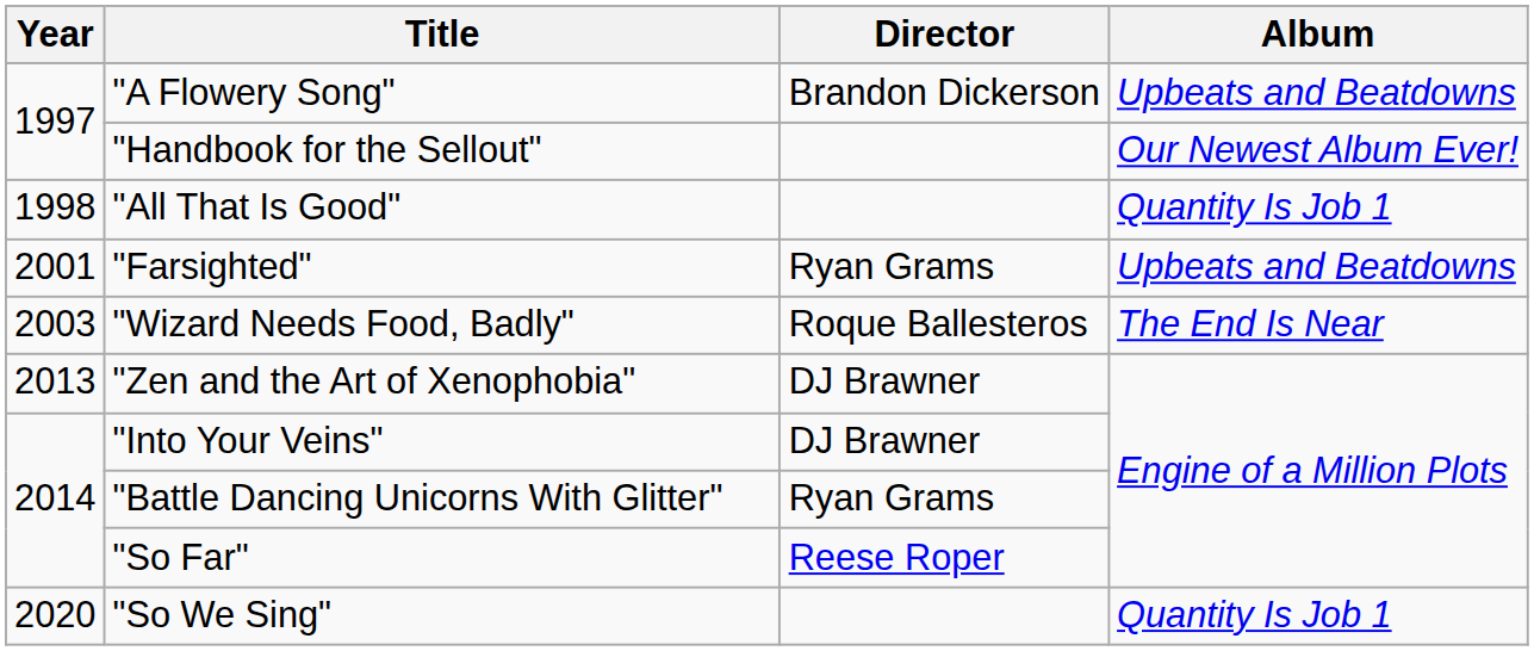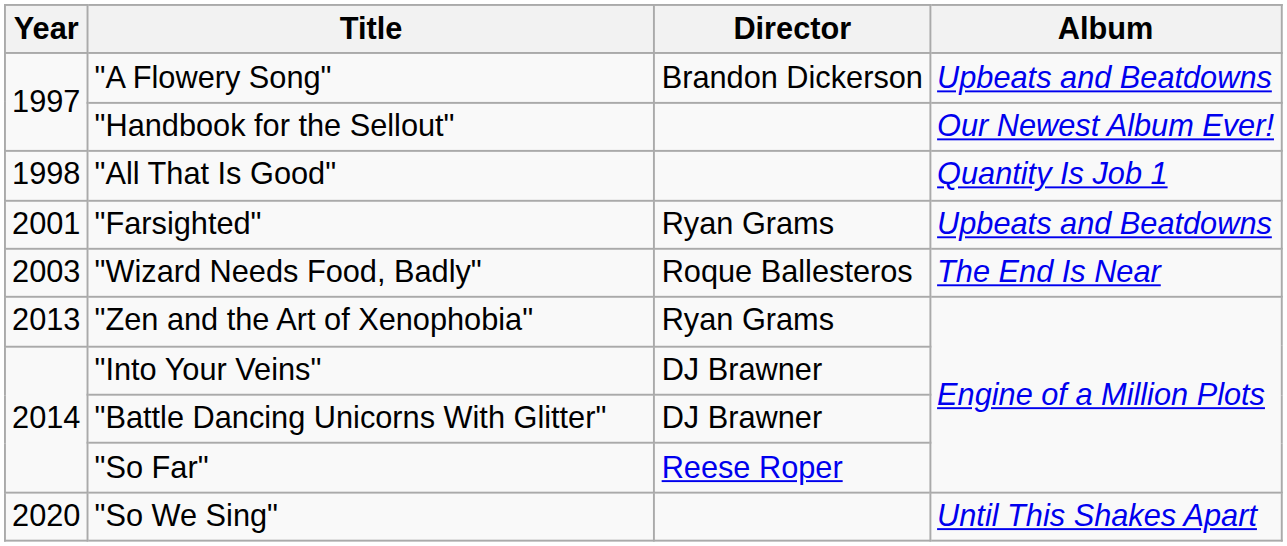"Zen and the Art of Xenophobia" | Director: DJ Brawner -> Ryan Grams
"Battle Dancing Unicorns With Glitter" | Director: Ryan Grams -> DJ Brawner
"So We Sing" | Album: Quantity Is Job 1 -> Until This Shakes Apart
